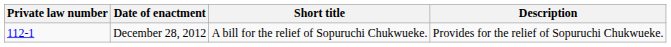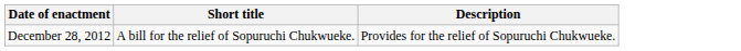- column: Private law number | 112-1
